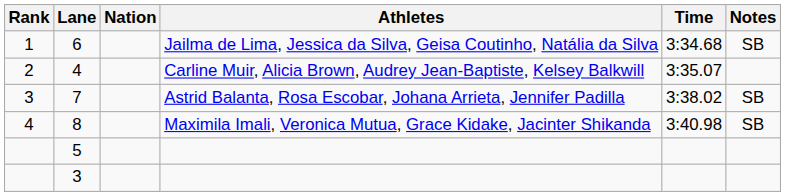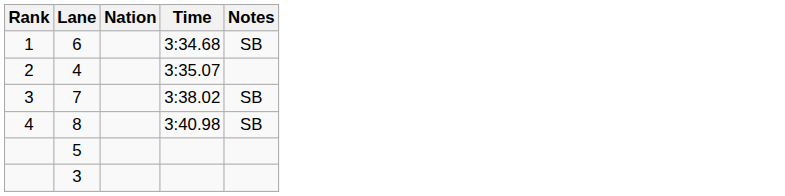- column: Athletes | Jailma de Lima, Jessica da Silva, Geisa Coutinho, Natália da Silva | Carline Muir, Alicia Brown, Audrey Jean-Baptiste, Kelsey Balkwill | Astrid Balanta, Rosa Escobar, Johana Arrieta, Jennifer Padilla | Maximila Imali, Veronica Mutua, Grace Kidake, Jacinter Shikanda
